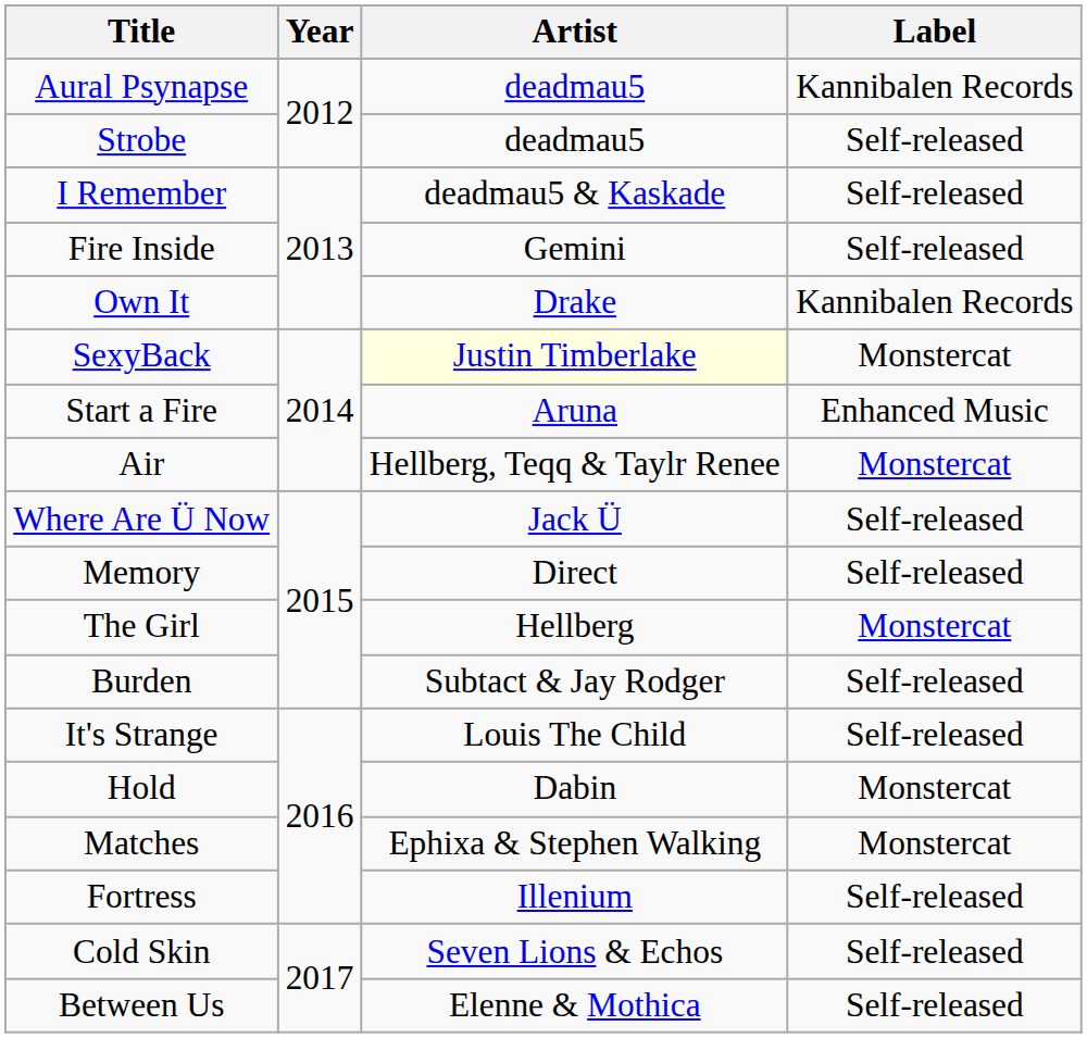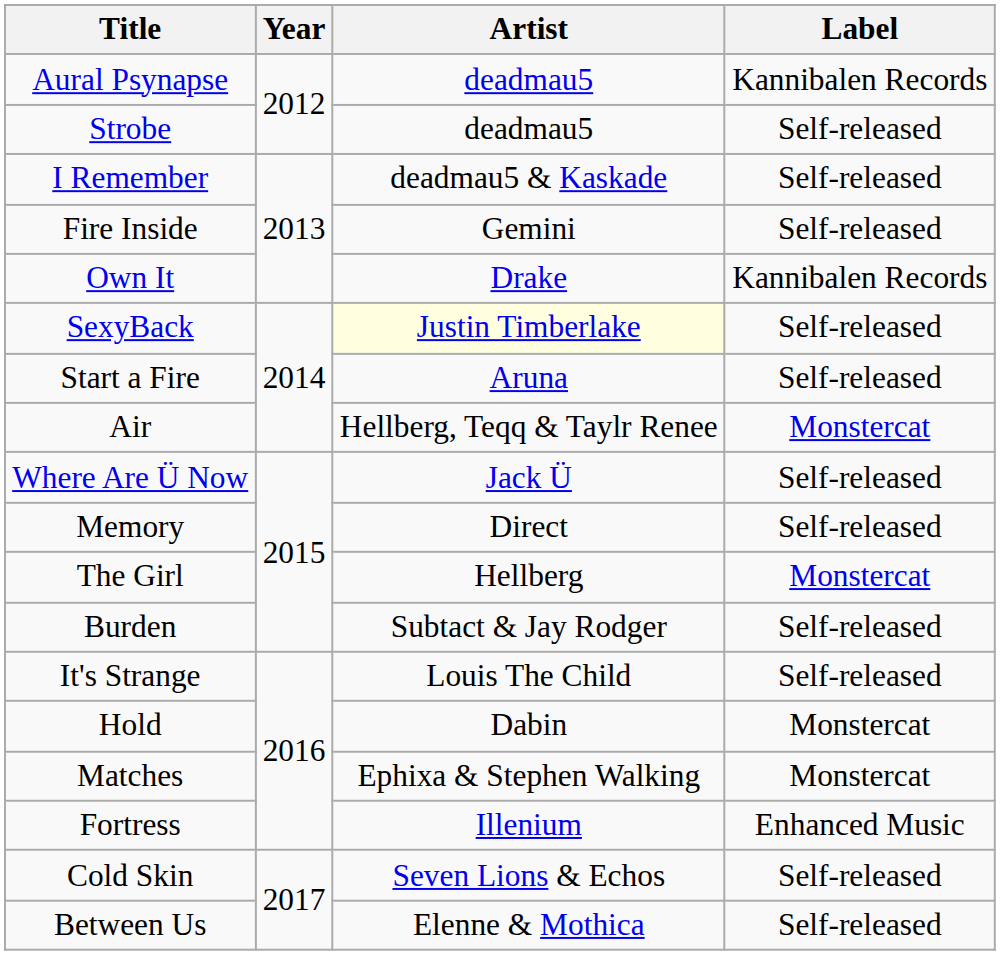SexyBack | Label: Monstercat -> Self-released
Start a Fire | Label: Enhanced Music -> Self-released
Fortress | Label: Self-released -> Enhanced Music
